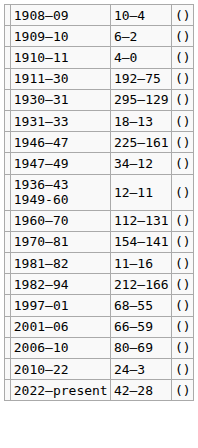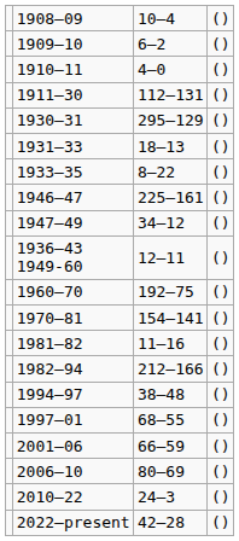1911–30 | column 3: 192–75 -> 112–131
+ row: 1933–35 | 8–22 | ()
1960–70 | column 3: 112–131 -> 192–75
+ row: 1994–97 | 38–48 | ()
